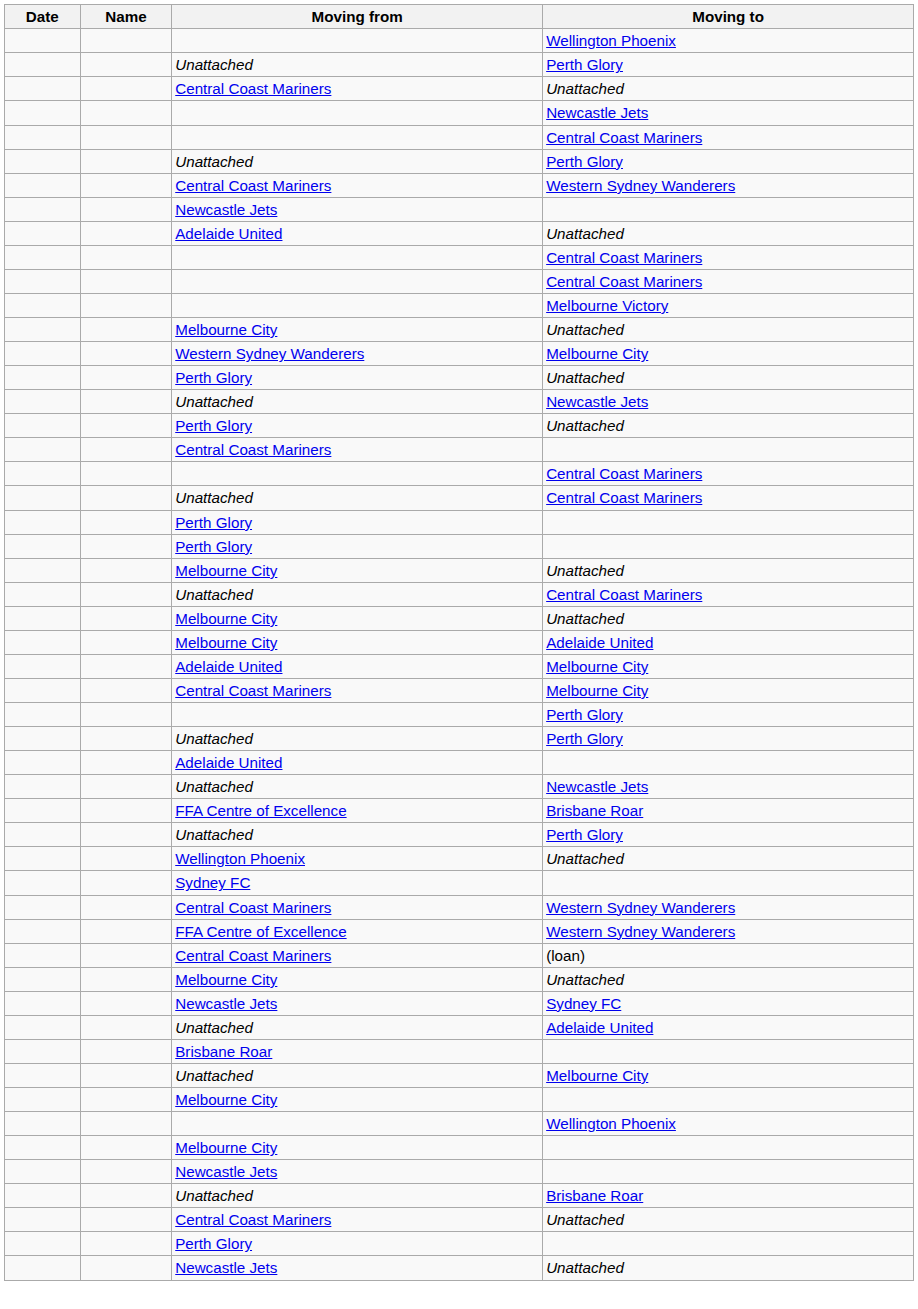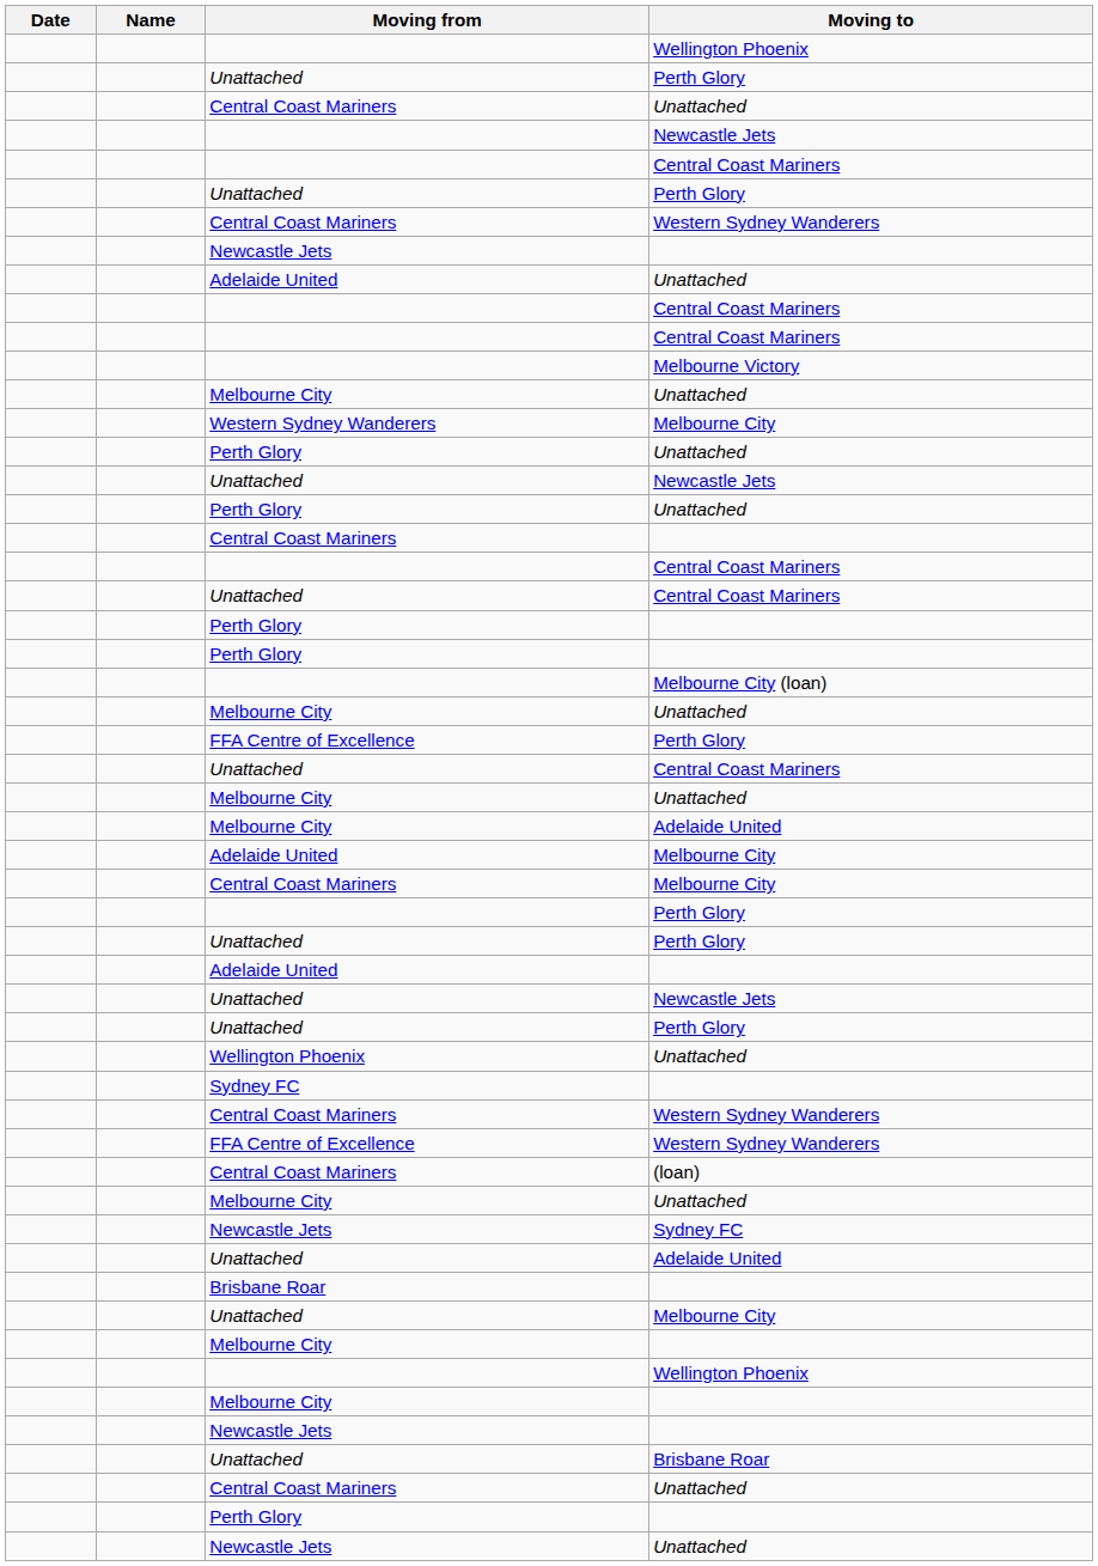+ row: Melbourne City (loan)
+ row: FFA Centre of Excellence | Perth Glory
- row: FFA Centre of Excellence | Brisbane Roar
